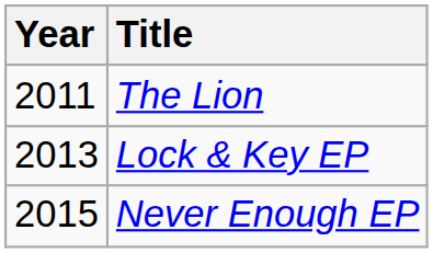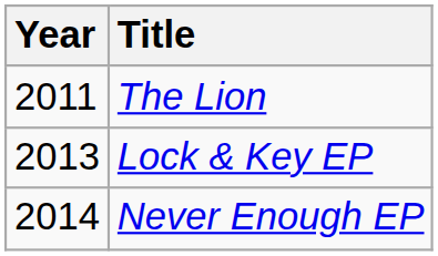Never Enough EP | Year: 2015 -> 2014
